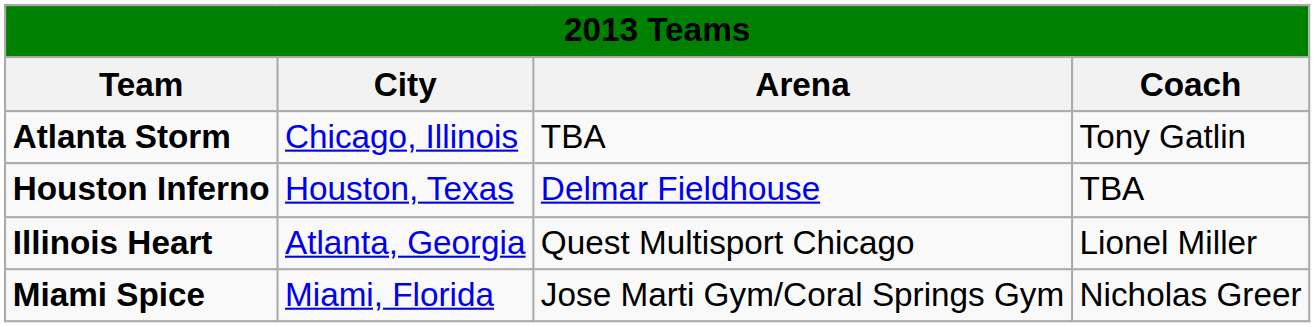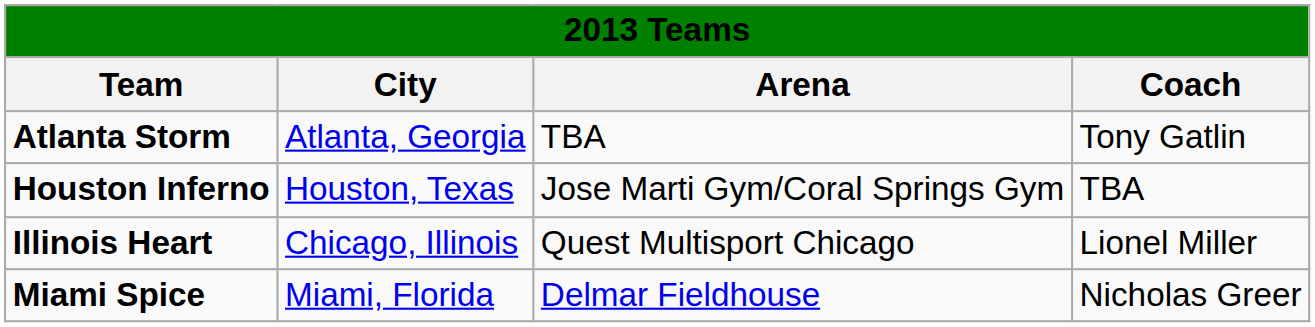Atlanta Storm | City: Chicago, Illinois -> Atlanta, Georgia
Houston Inferno | Arena: Delmar Fieldhouse -> Jose Marti Gym/Coral Springs Gym
Illinois Heart | City: Atlanta, Georgia -> Chicago, Illinois
Miami Spice | Arena: Jose Marti Gym/Coral Springs Gym -> Delmar Fieldhouse
